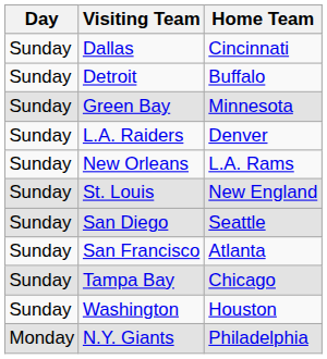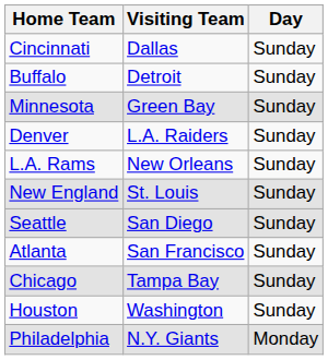columns swapped: Day <-> Home Team
